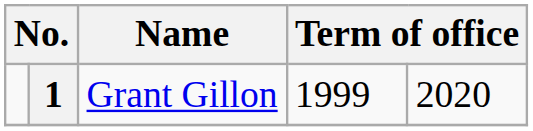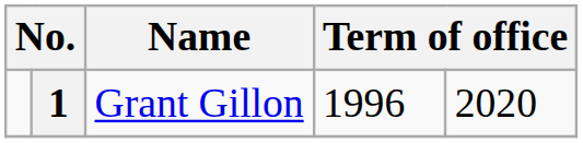1 | column 4: 1999 -> 1996
